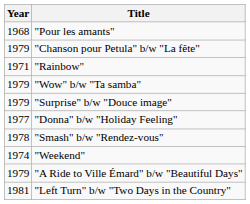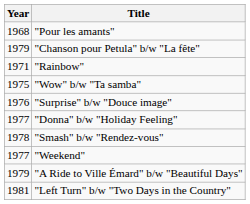"Wow" b/w "Ta samba" | Year: 1979 -> 1975
"Surprise" b/w "Douce image" | Year: 1979 -> 1976
"Weekend" | Year: 1974 -> 1977
